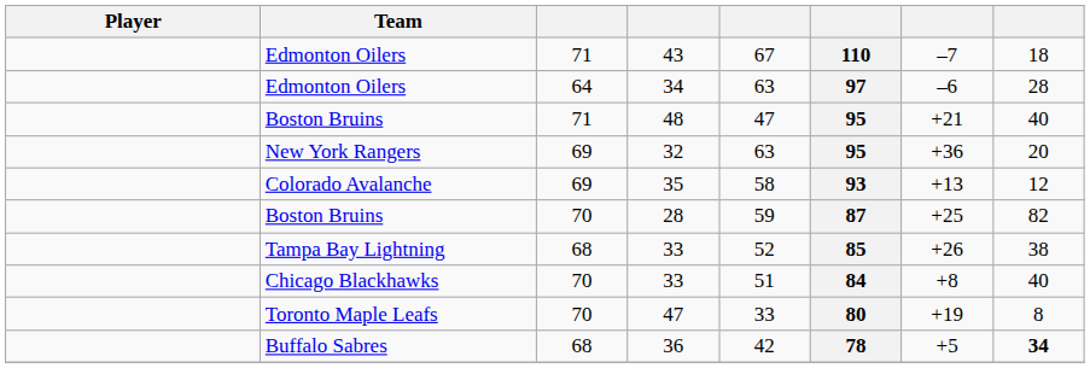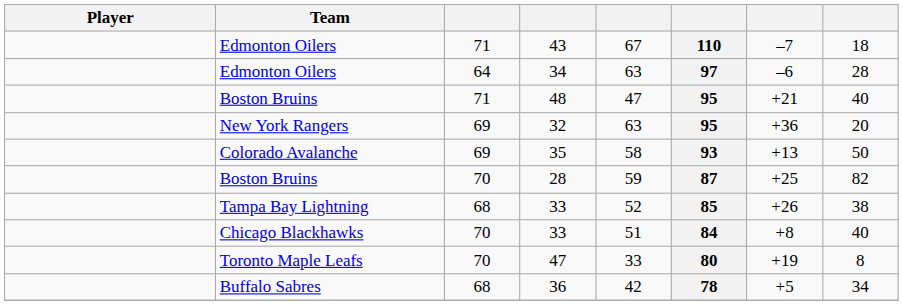35 | column 8: 12 -> 50
36 | column 8: bold -> normal
